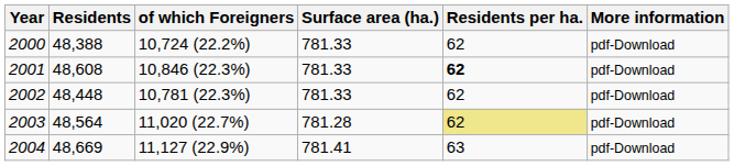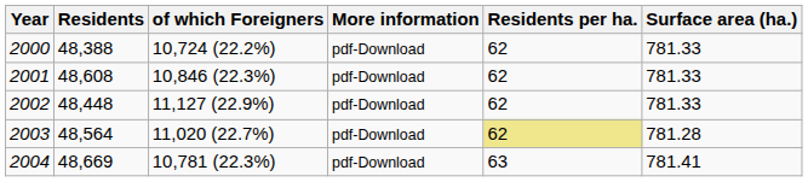columns swapped: Surface area (ha.) <-> More information
2001 | Residents per ha.: bold -> normal
2002 | of which Foreigners: 10,781 (22.3%) -> 11,127 (22.9%)
2004 | of which Foreigners: 11,127 (22.9%) -> 10,781 (22.3%)
